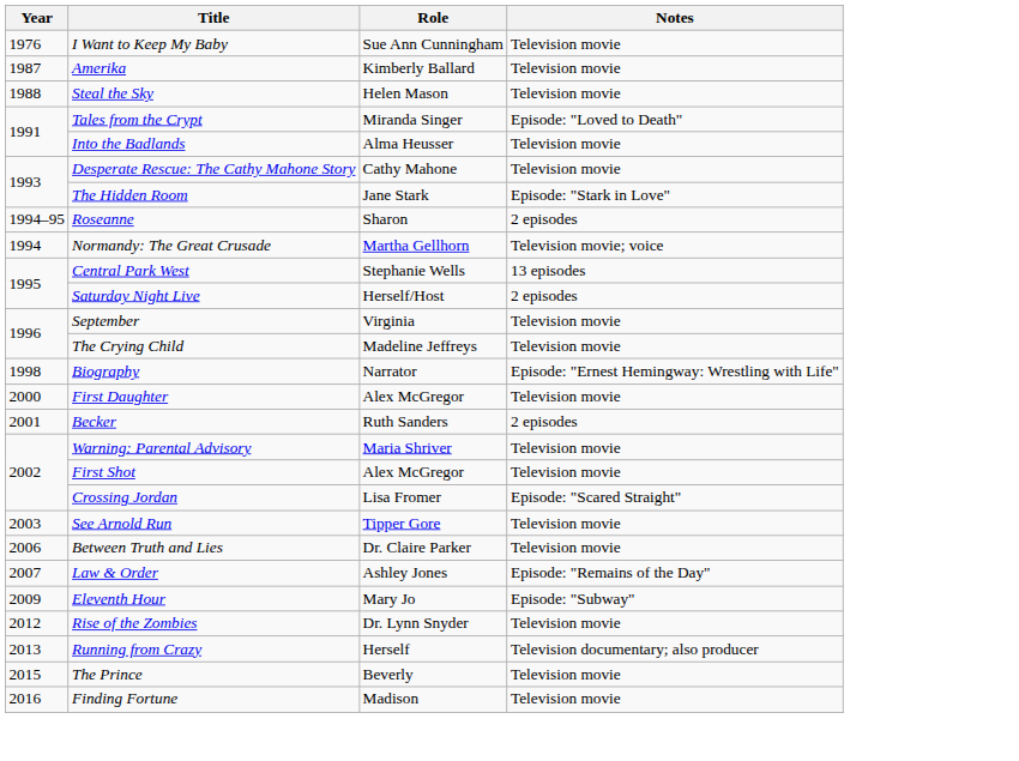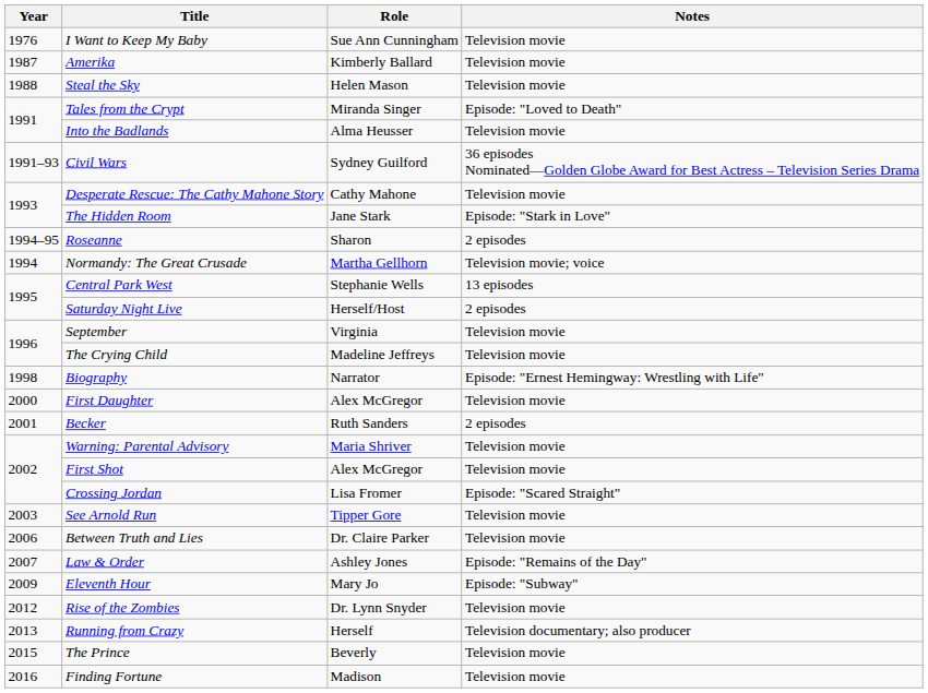+ row: 1991–93 | Civil Wars | Sydney Guilford | 36 episodes Nominated—Golden Globe Award for Best Actress – Television Series Drama
